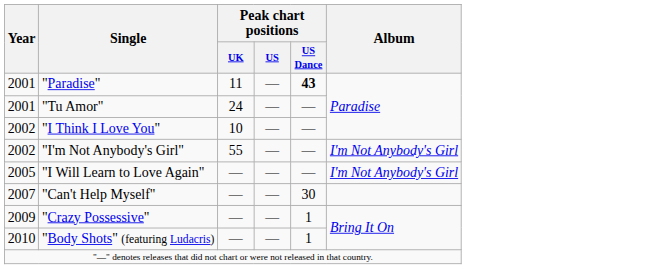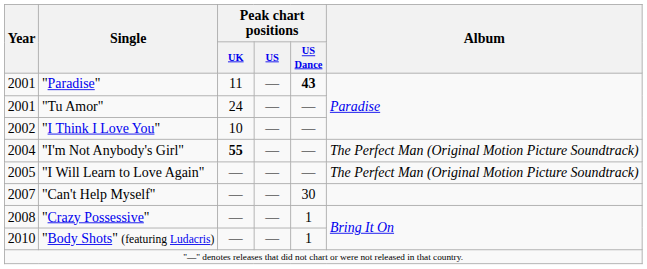"I'm Not Anybody's Girl" | Year: 2002 -> 2004
"I'm Not Anybody's Girl" | Peak chart positions / UK: normal -> bold
"I'm Not Anybody's Girl" | Album: I'm Not Anybody's Girl -> The Perfect Man (Original Motion Picture Soundtrack)
"I Will Learn to Love Again" | Album: I'm Not Anybody's Girl -> The Perfect Man (Original Motion Picture Soundtrack)
"Crazy Possessive" | Year: 2009 -> 2008
